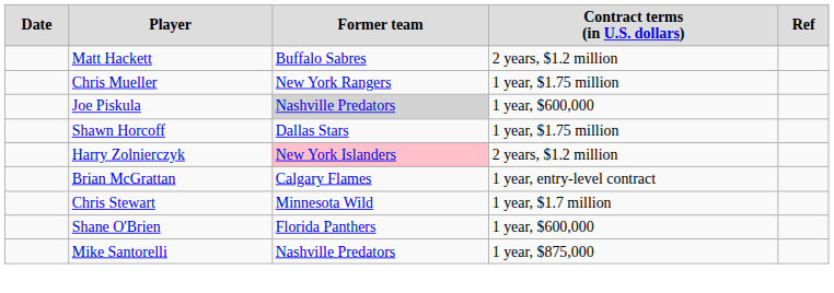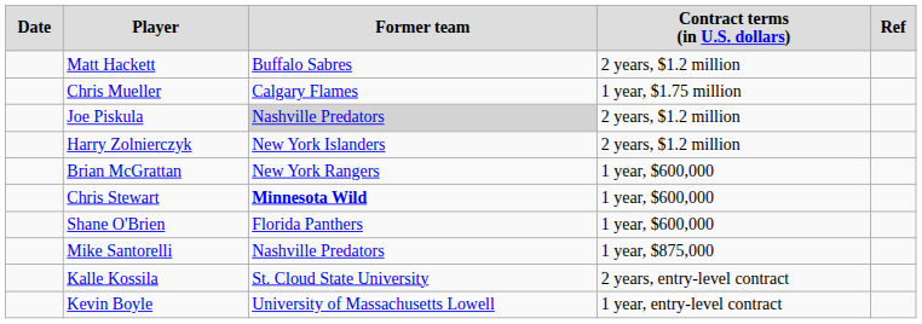Chris Mueller | column 3: New York Rangers -> Calgary Flames
Joe Piskula | column 4: 1 year, $600,000 -> 2 years, $1.2 million
- row: Shawn Horcoff | Dallas Stars | 1 year, $1.75 million
Harry Zolnierczyk | column 3: pink background -> no background
Brian McGrattan | column 3: Calgary Flames -> New York Rangers
Brian McGrattan | column 4: 1 year, entry-level contract -> 1 year, $600,000
Chris Stewart | column 3: normal -> bold
Chris Stewart | column 4: 1 year, $1.7 million -> 1 year, $600,000
+ row: Kalle Kossila | St. Cloud State University | 2 years, entry-level contract
+ row: Kevin Boyle | University of Massachusetts Lowell | 1 year, entry-level contract
